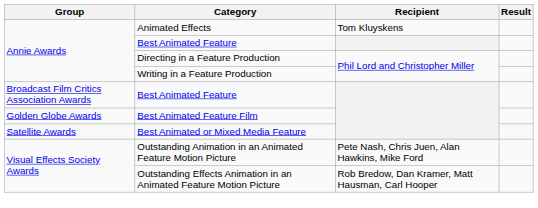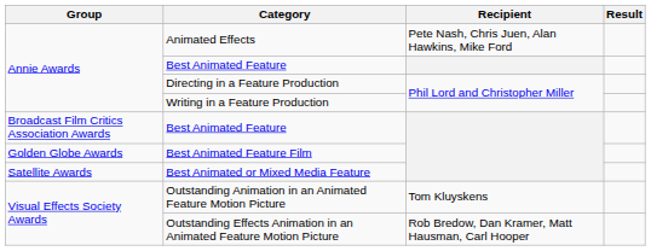Animated Effects | Recipient: Tom Kluyskens -> Pete Nash, Chris Juen, Alan Hawkins, Mike Ford
Outstanding Animation in an Animated Feature Motion Picture | Recipient: Pete Nash, Chris Juen, Alan Hawkins, Mike Ford -> Tom Kluyskens
